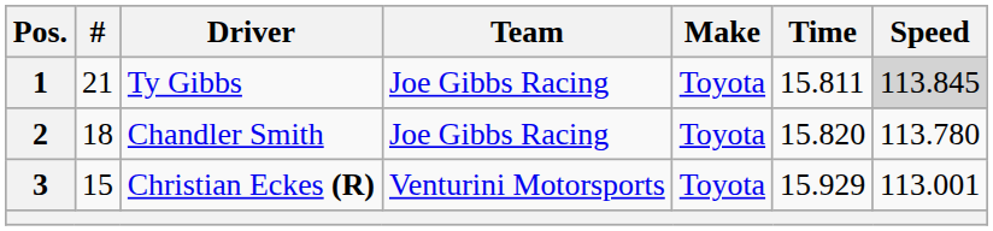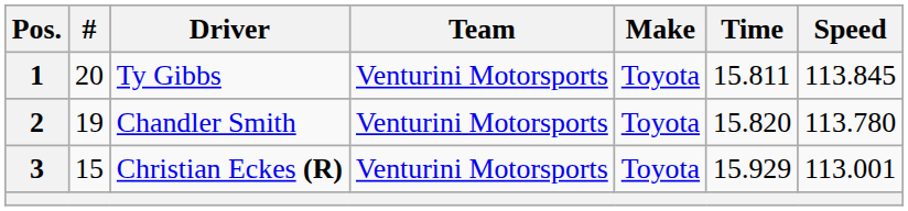1 | #: 21 -> 20
1 | Team: Joe Gibbs Racing -> Venturini Motorsports
1 | Speed: lightgrey background -> no background
2 | #: 18 -> 19
2 | Team: Joe Gibbs Racing -> Venturini Motorsports
